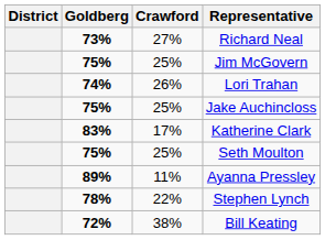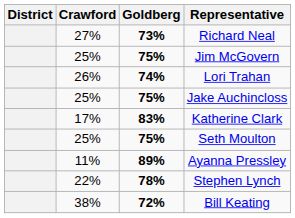columns swapped: Goldberg <-> Crawford
